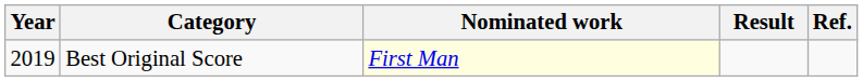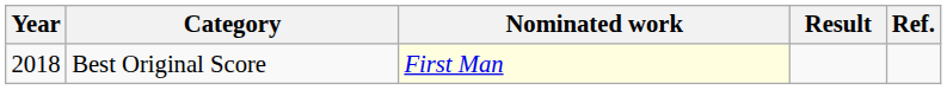Best Original Score | Year: 2019 -> 2018
